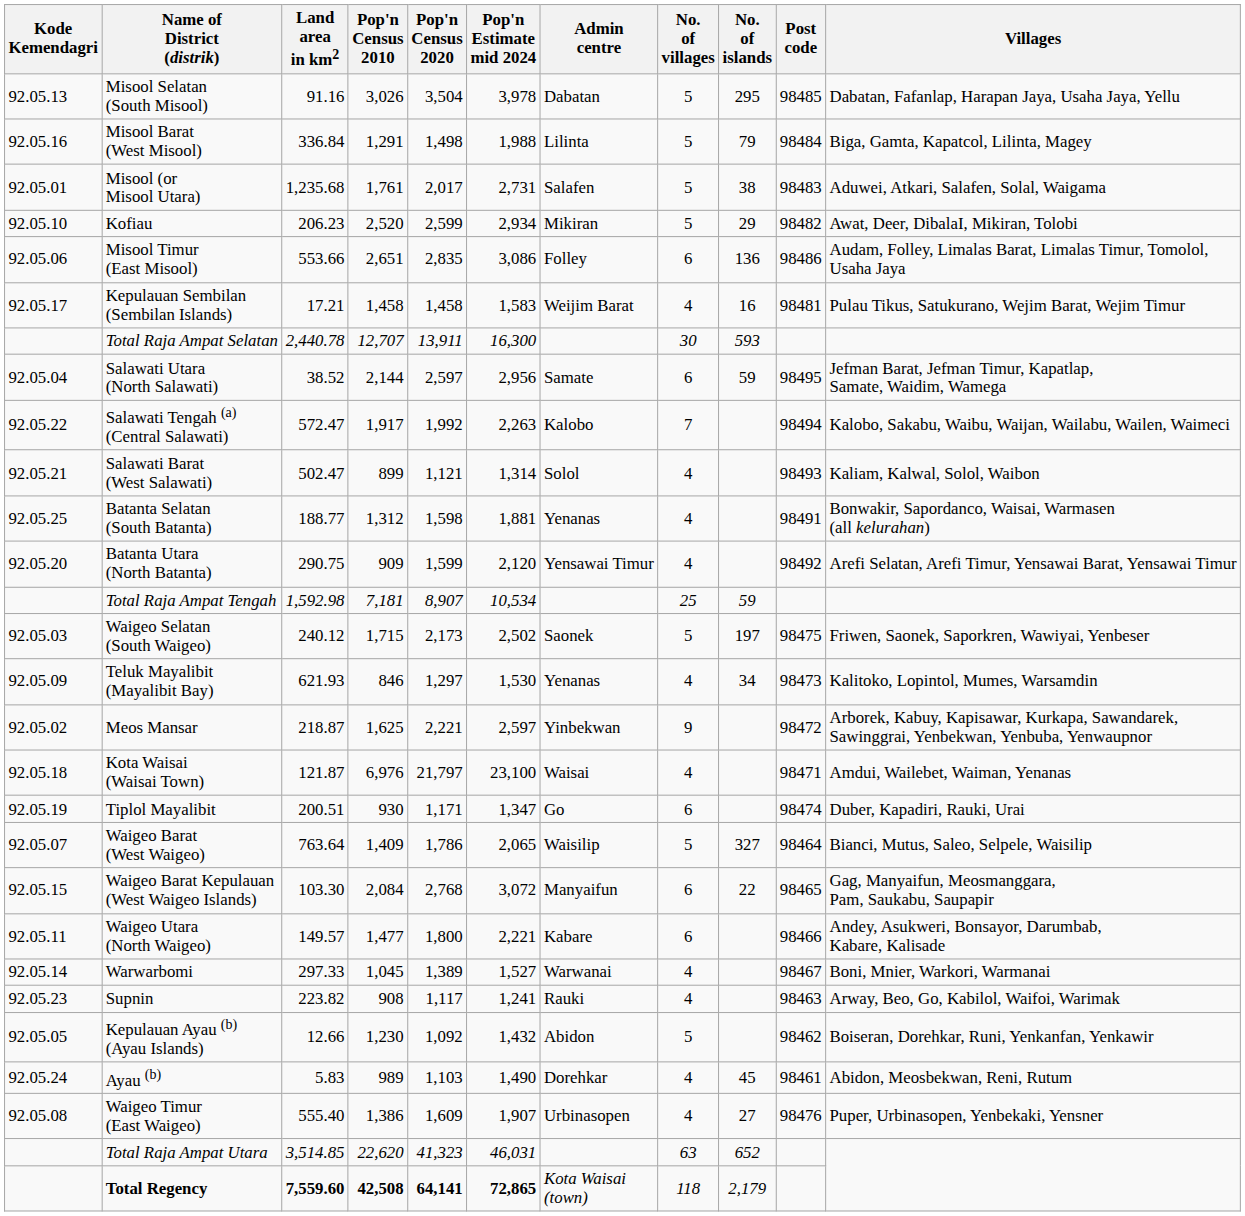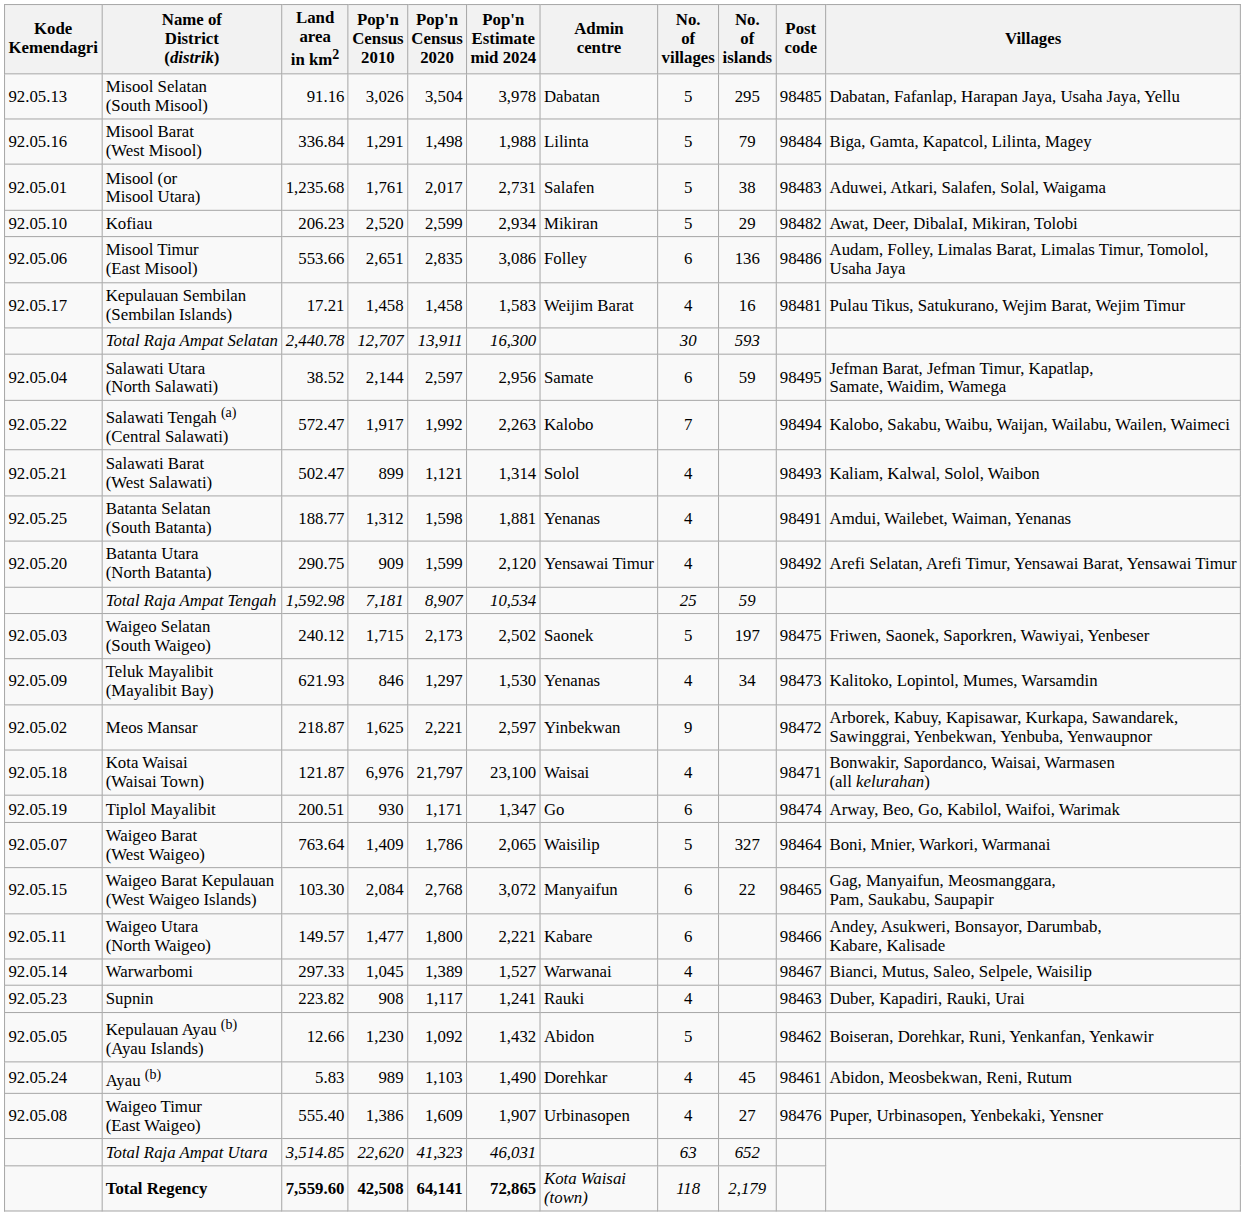Batanta Selatan (South Batanta) | Villages: Bonwakir, Sapordanco, Waisai, Warmasen (all kelurahan) -> Amdui, Wailebet, Waiman, Yenanas
Kota Waisai (Waisai Town) | Villages: Amdui, Wailebet, Waiman, Yenanas -> Bonwakir, Sapordanco, Waisai, Warmasen (all kelurahan)
Tiplol Mayalibit | Villages: Duber, Kapadiri, Rauki, Urai -> Arway, Beo, Go, Kabilol, Waifoi, Warimak
Waigeo Barat (West Waigeo) | Villages: Bianci, Mutus, Saleo, Selpele, Waisilip -> Boni, Mnier, Warkori, Warmanai
Warwarbomi | Villages: Boni, Mnier, Warkori, Warmanai -> Bianci, Mutus, Saleo, Selpele, Waisilip
Supnin | Villages: Arway, Beo, Go, Kabilol, Waifoi, Warimak -> Duber, Kapadiri, Rauki, Urai
